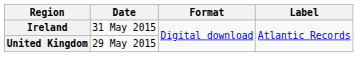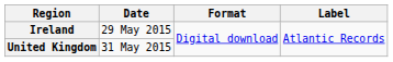Ireland | Date: 31 May 2015 -> 29 May 2015
United Kingdom | Date: 29 May 2015 -> 31 May 2015
